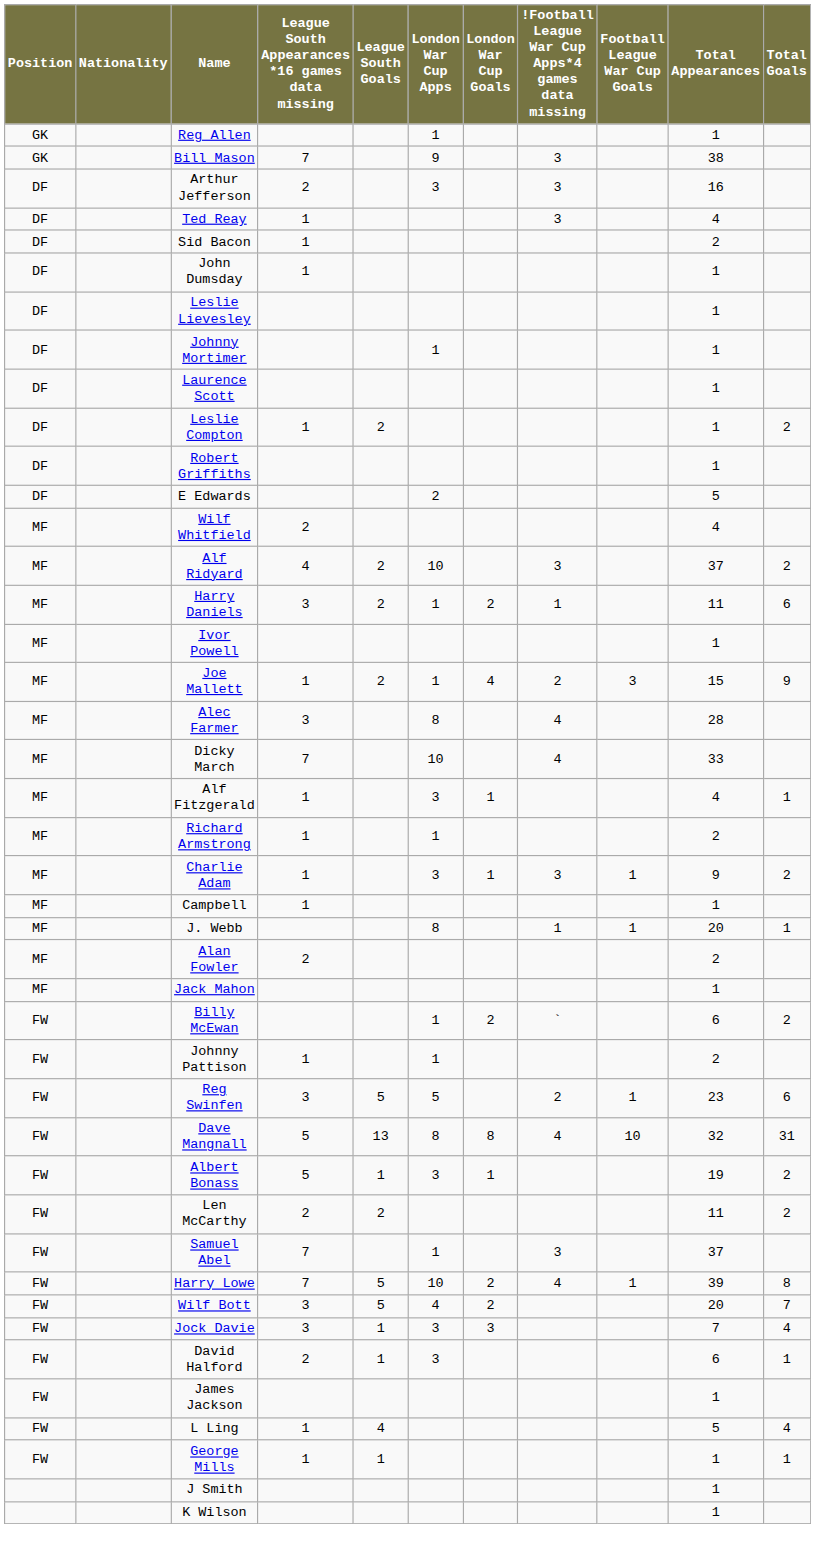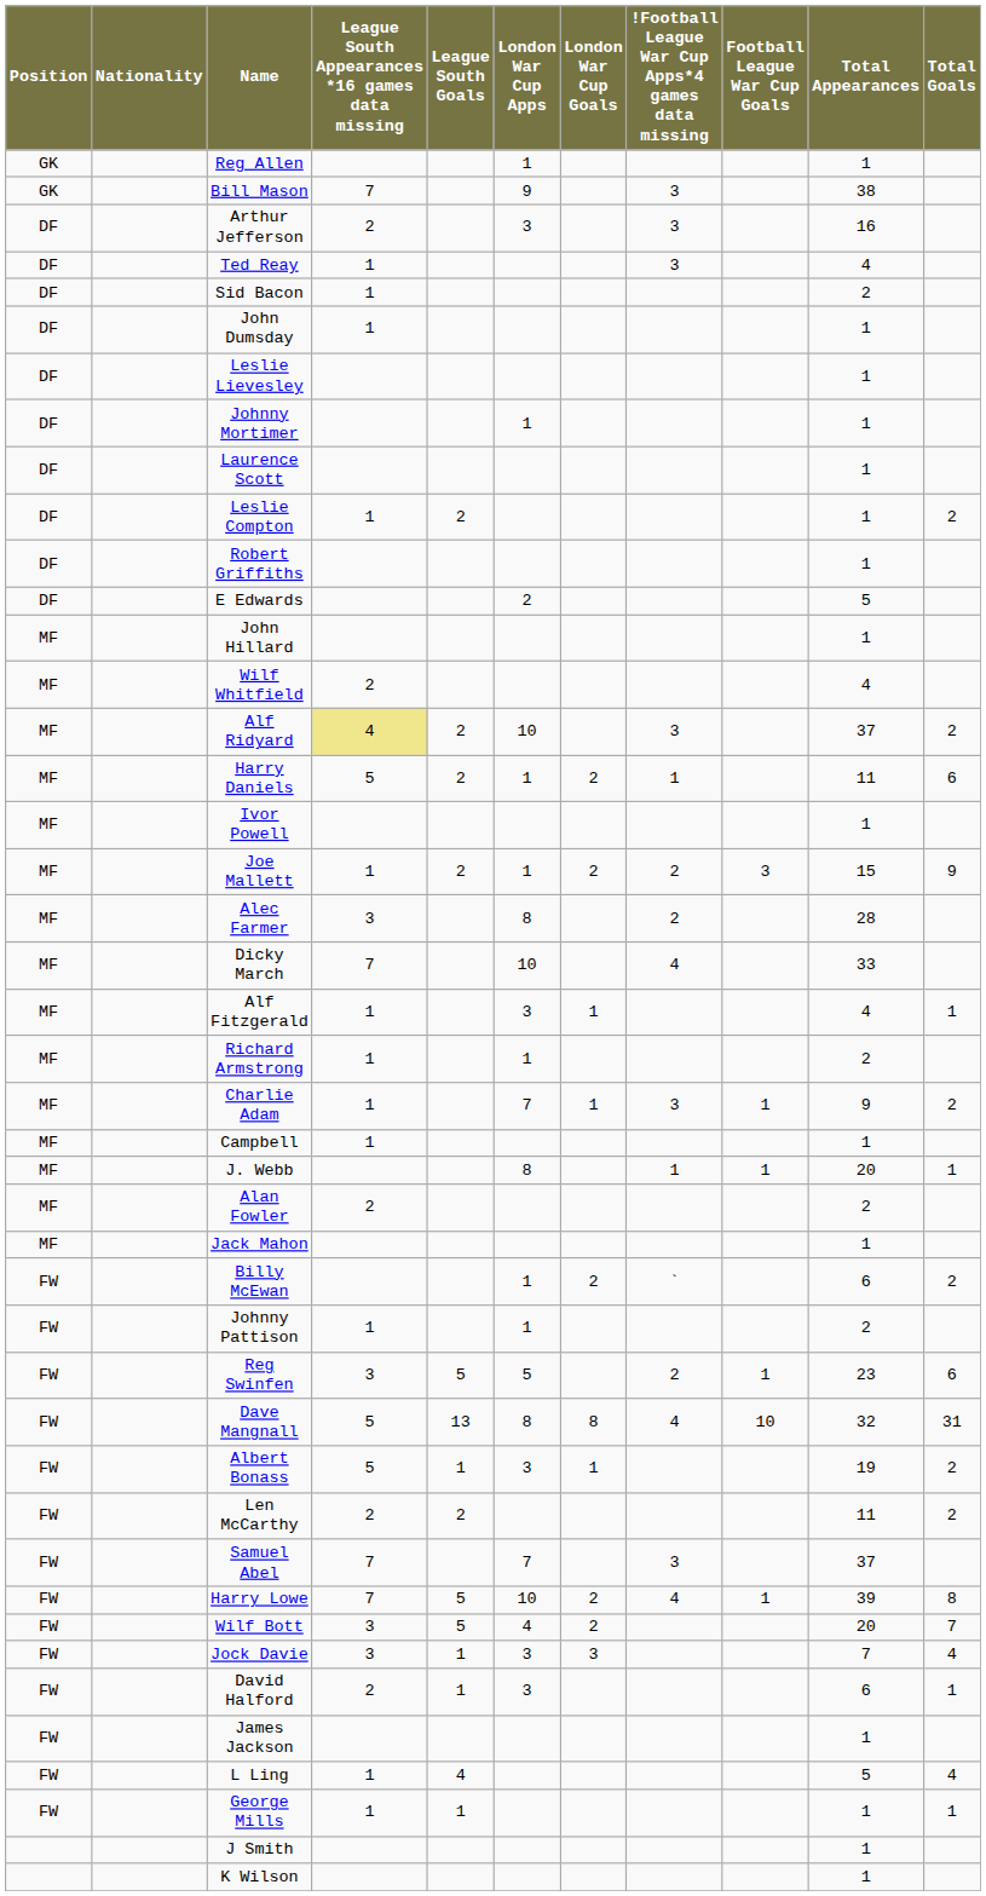+ row: MF | John Hillard | 1
Alf Ridyard | League South Appearances *16 games data missing: no background -> khaki background
Harry Daniels | League South Appearances *16 games data missing: 3 -> 5
Joe Mallett | London War Cup Goals: 4 -> 2
Alec Farmer | !Football League War Cup Apps*4 games data missing: 4 -> 2
Charlie Adam | London War Cup Apps: 3 -> 7
Samuel Abel | London War Cup Apps: 1 -> 7
